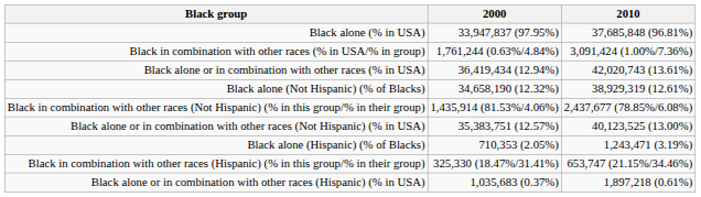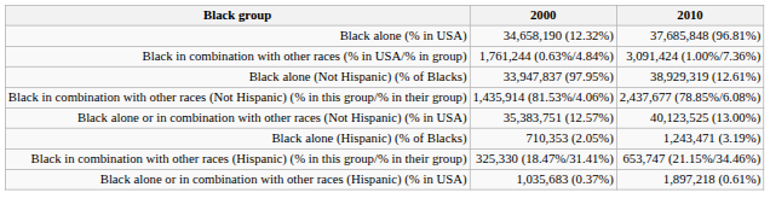Black alone (% in USA) | 2000: 33,947,837 (97.95%) -> 34,658,190 (12.32%)
- row: Black alone or in combination with other races (% in USA) | 36,419,434 (12.94%) | 42,020,743 (13.61%)
Black alone (Not Hispanic) (% of Blacks) | 2000: 34,658,190 (12.32%) -> 33,947,837 (97.95%)
